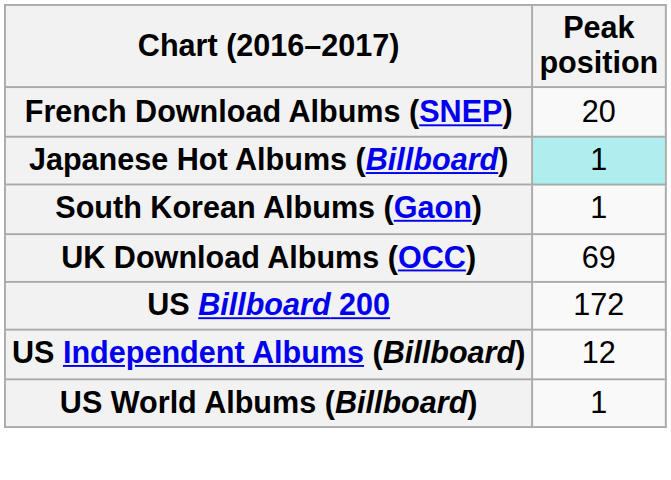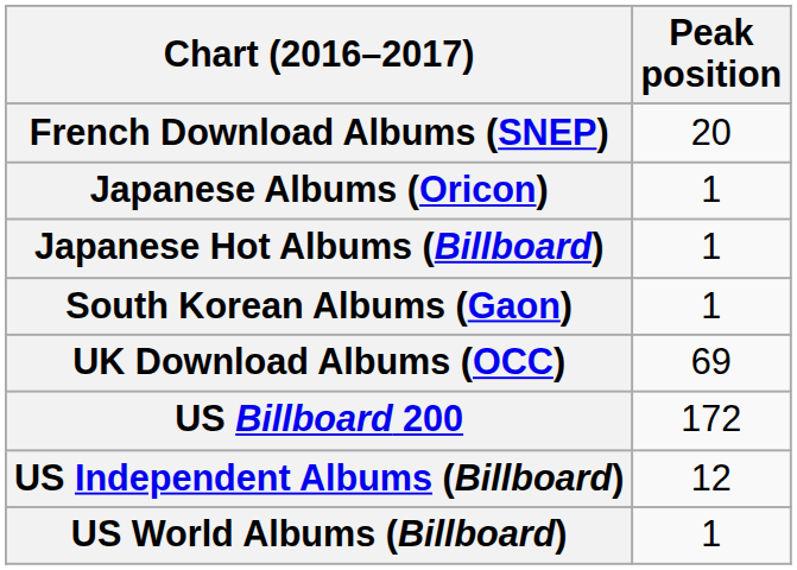+ row: Japanese Albums (Oricon) | 1
Japanese Hot Albums (Billboard) | Peak position: paleturquoise background -> no background
